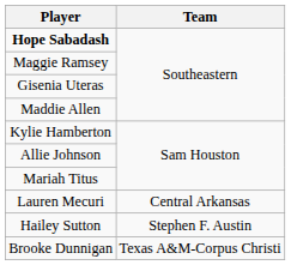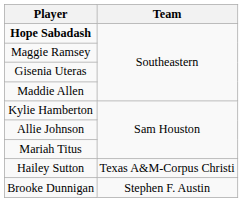- row: Lauren Mecuri | Central Arkansas
Hailey Sutton | Team: Stephen F. Austin -> Texas A&M-Corpus Christi
Brooke Dunnigan | Team: Texas A&M-Corpus Christi -> Stephen F. Austin
